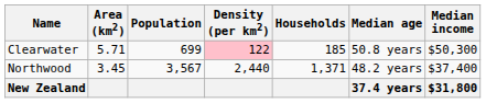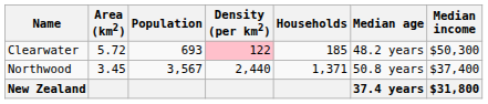Clearwater | Area (km2): 5.71 -> 5.72
Clearwater | Population: 699 -> 693
Clearwater | Median age: 50.8 years -> 48.2 years
Northwood | Median age: 48.2 years -> 50.8 years
